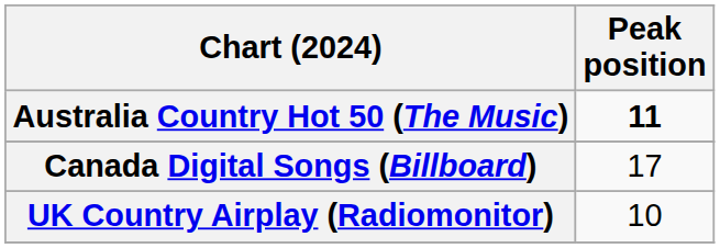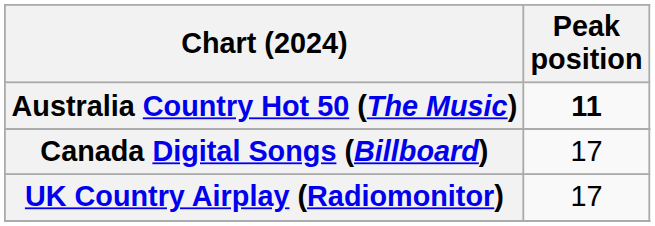UK Country Airplay (Radiomonitor) | Peak position: 10 -> 17
